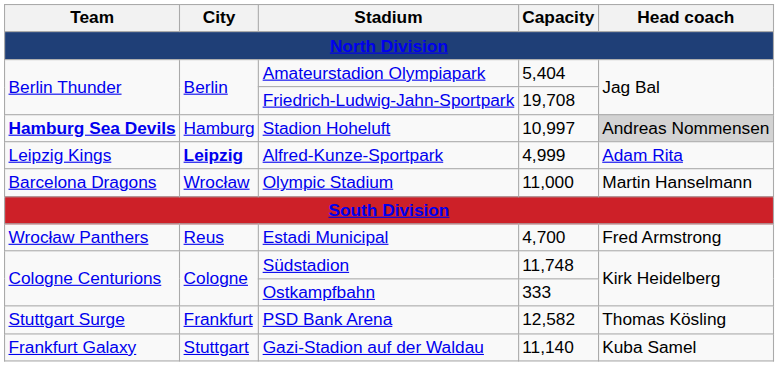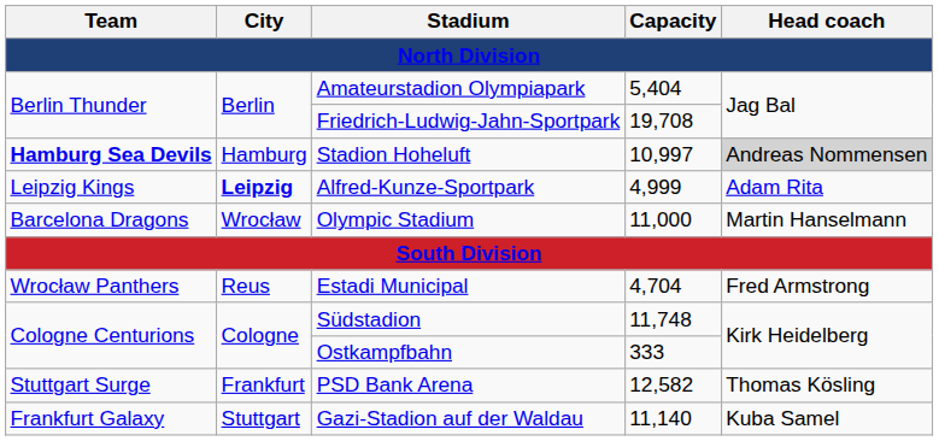Estadi Municipal | Capacity / North Division: 4,700 -> 4,704
